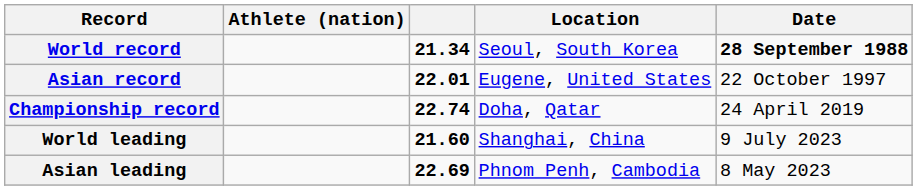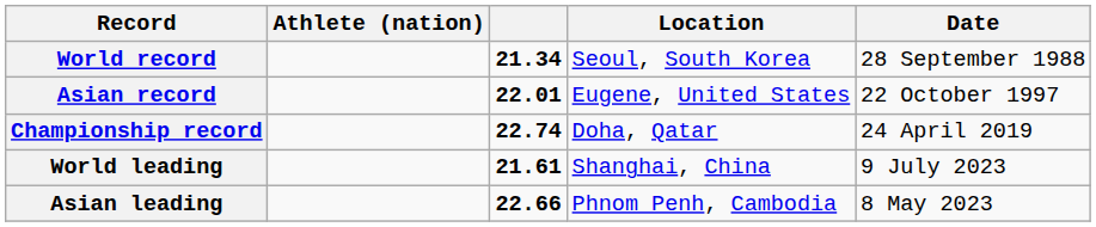World record | Date: bold -> normal
World leading | column 3: 21.60 -> 21.61
Asian leading | column 3: 22.69 -> 22.66
